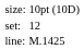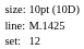rows swapped: set: <-> line:
